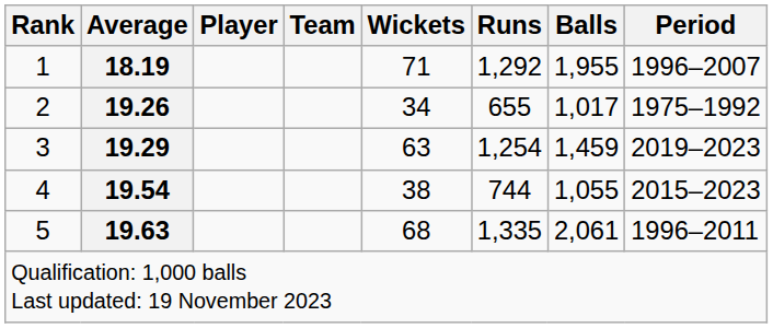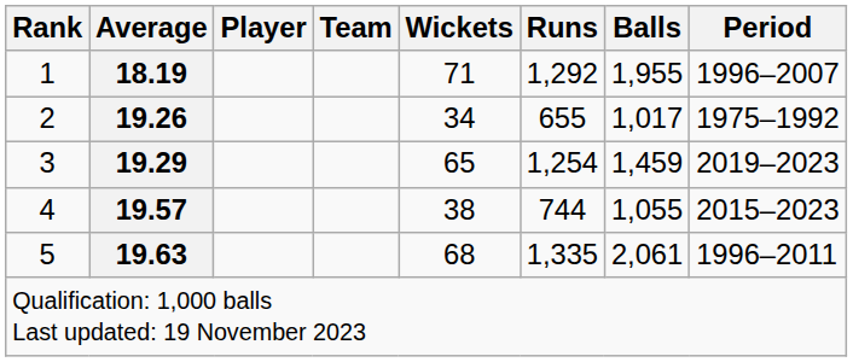3 | Wickets: 63 -> 65
4 | Average: 19.54 -> 19.57
